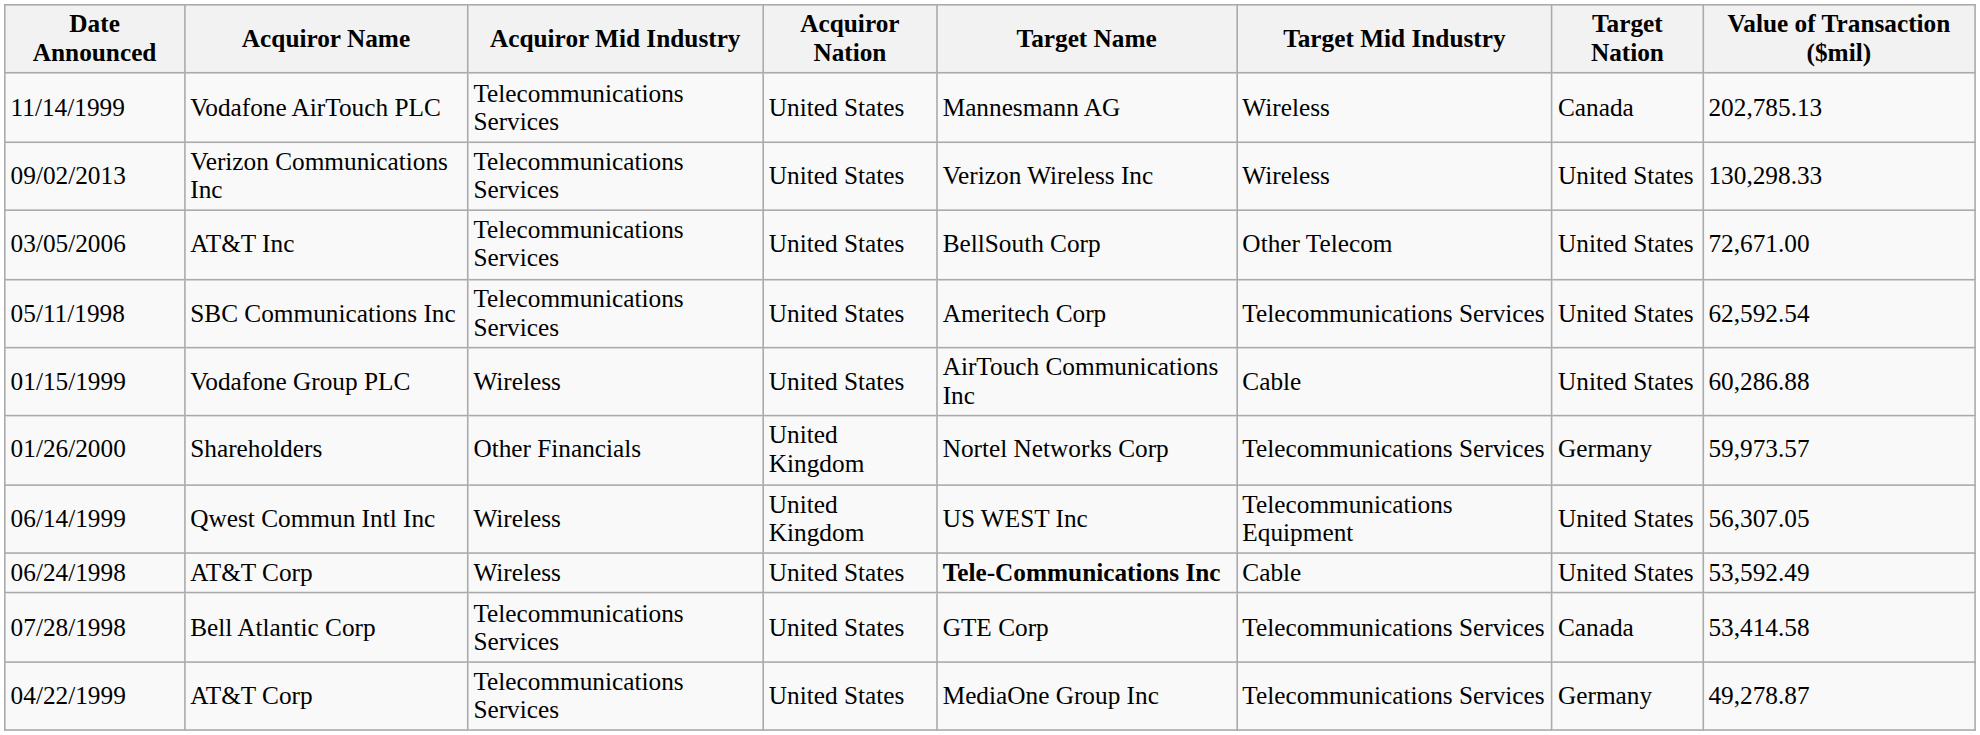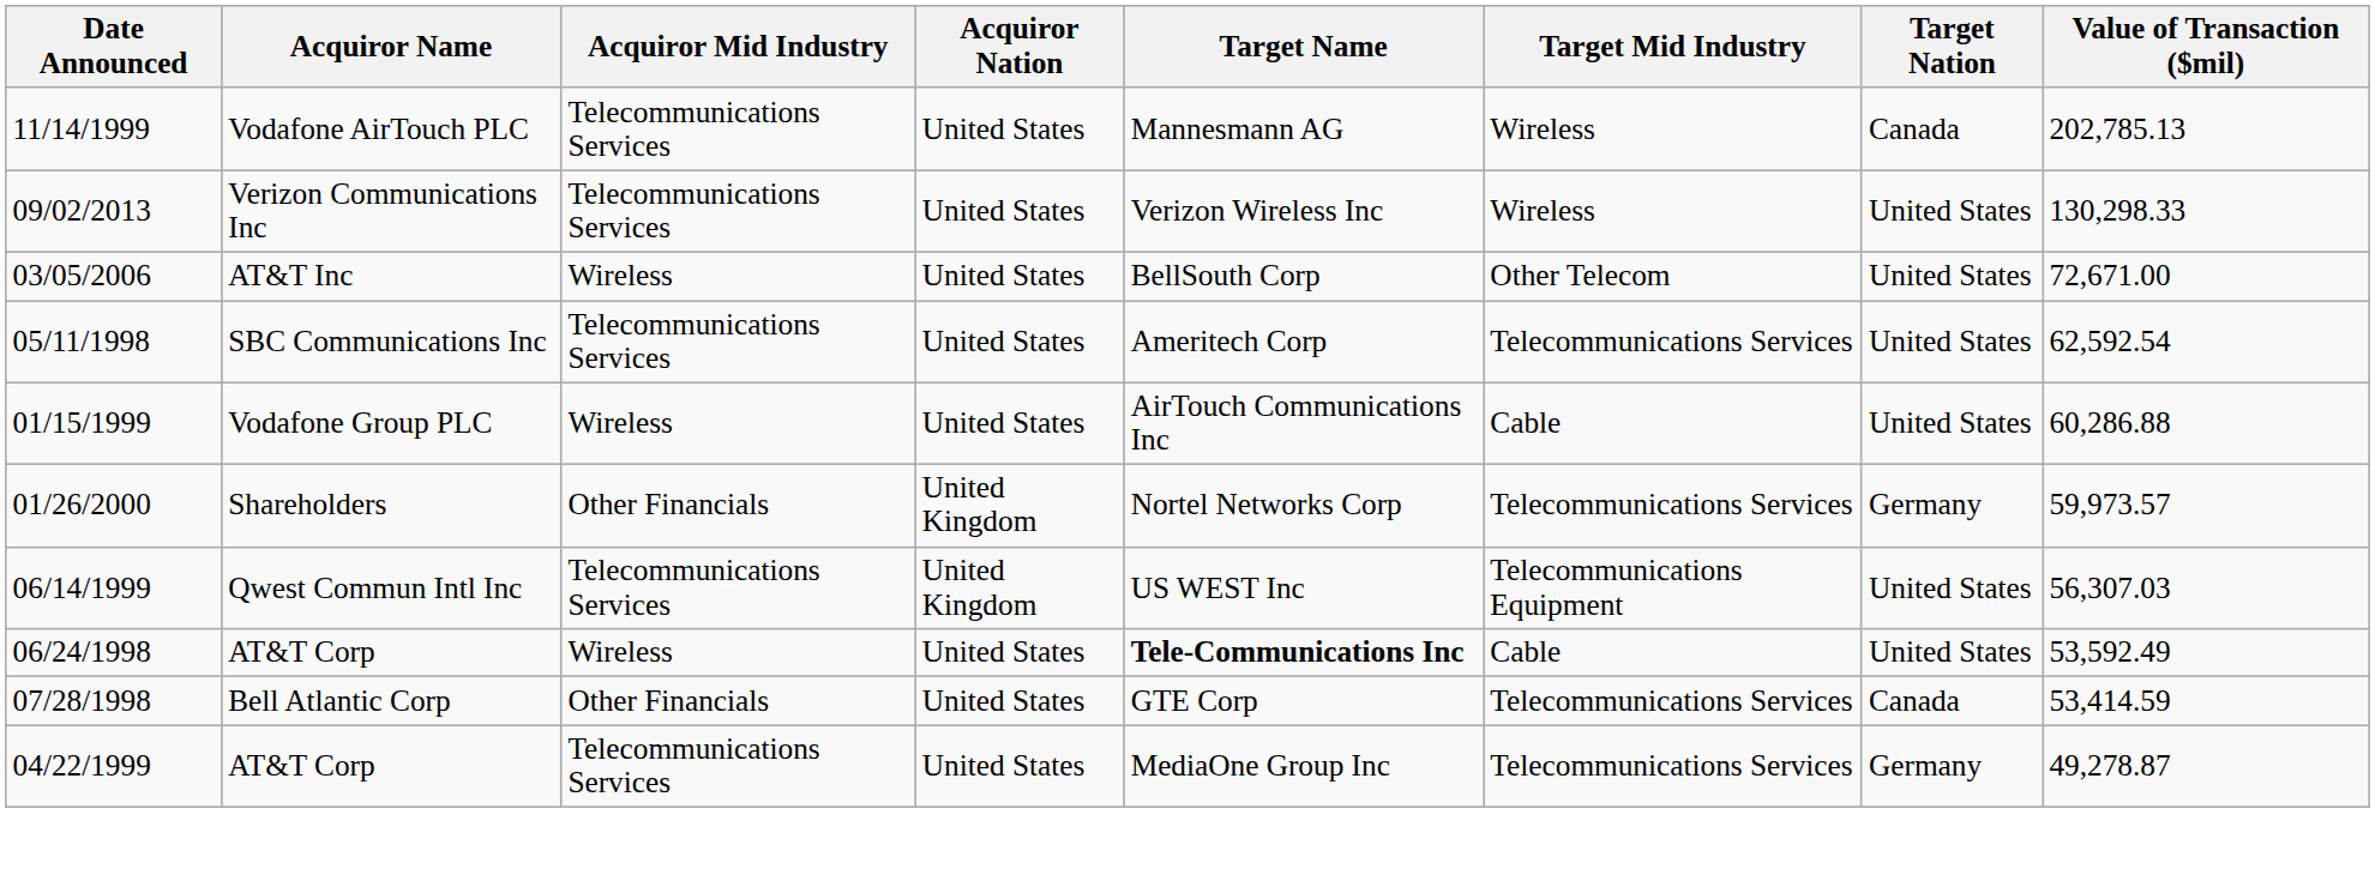AT&T Inc | Acquiror Mid Industry: Telecommunications Services -> Wireless
Qwest Commun Intl Inc | Acquiror Mid Industry: Wireless -> Telecommunications Services
Qwest Commun Intl Inc | Value of Transaction ($mil): 56,307.05 -> 56,307.03
Bell Atlantic Corp | Acquiror Mid Industry: Telecommunications Services -> Other Financials
Bell Atlantic Corp | Value of Transaction ($mil): 53,414.58 -> 53,414.59
